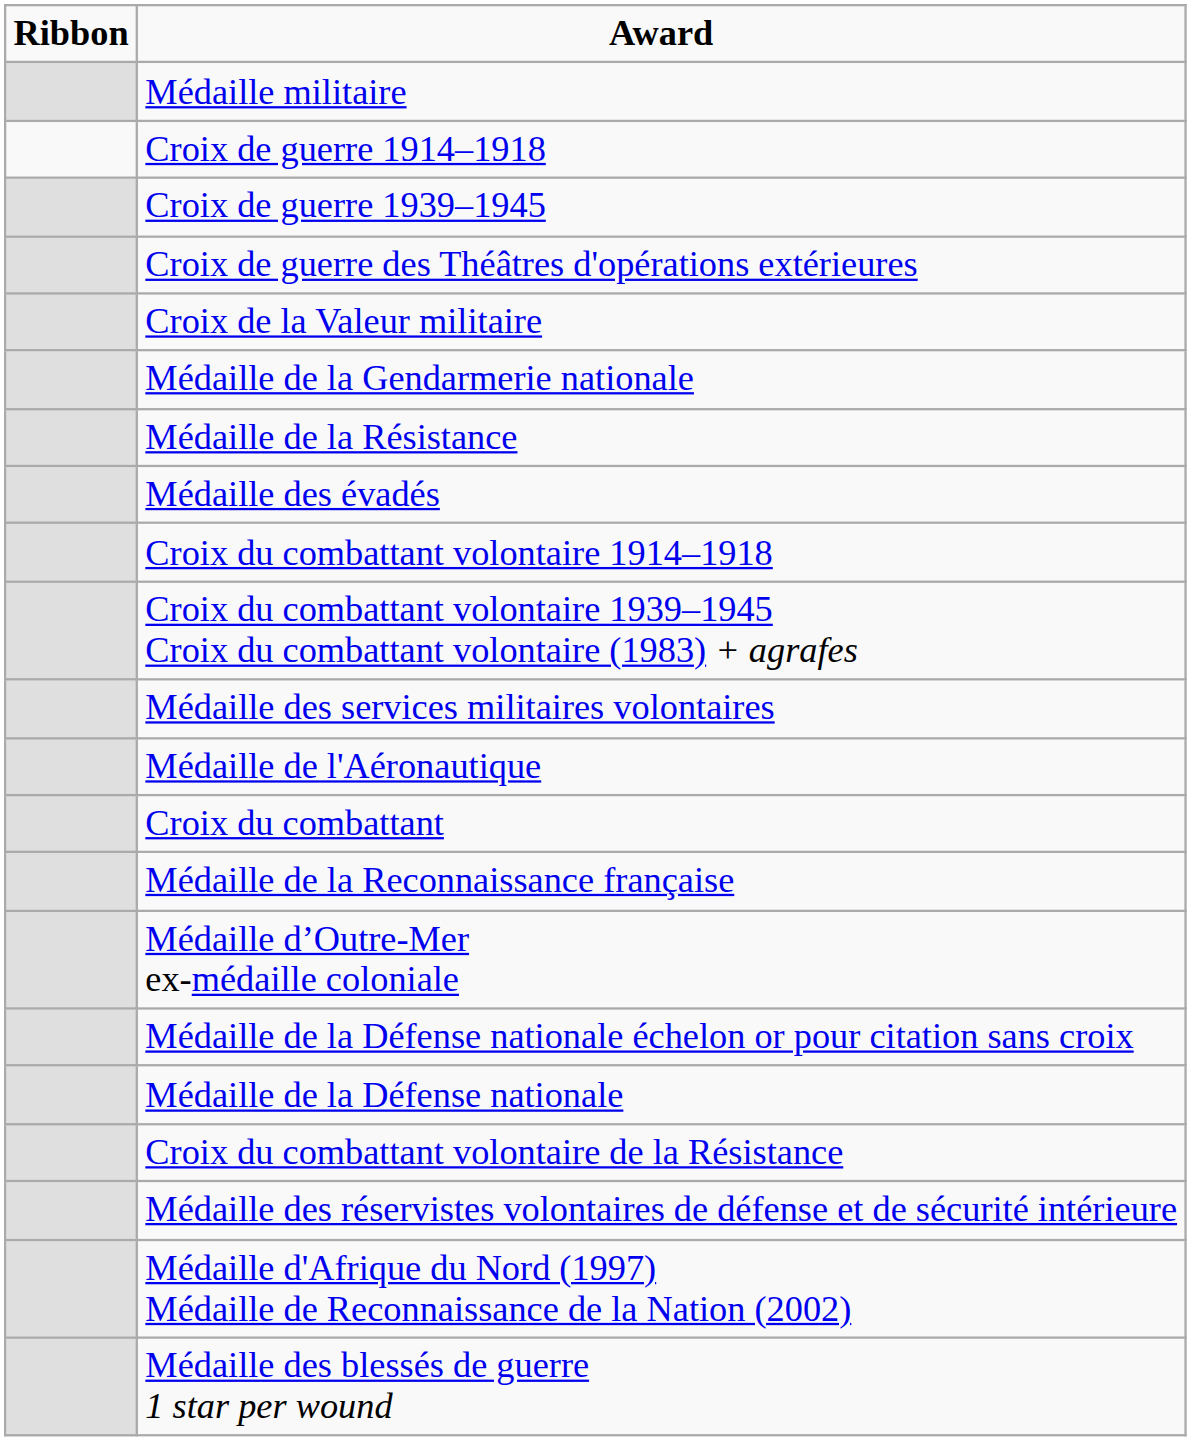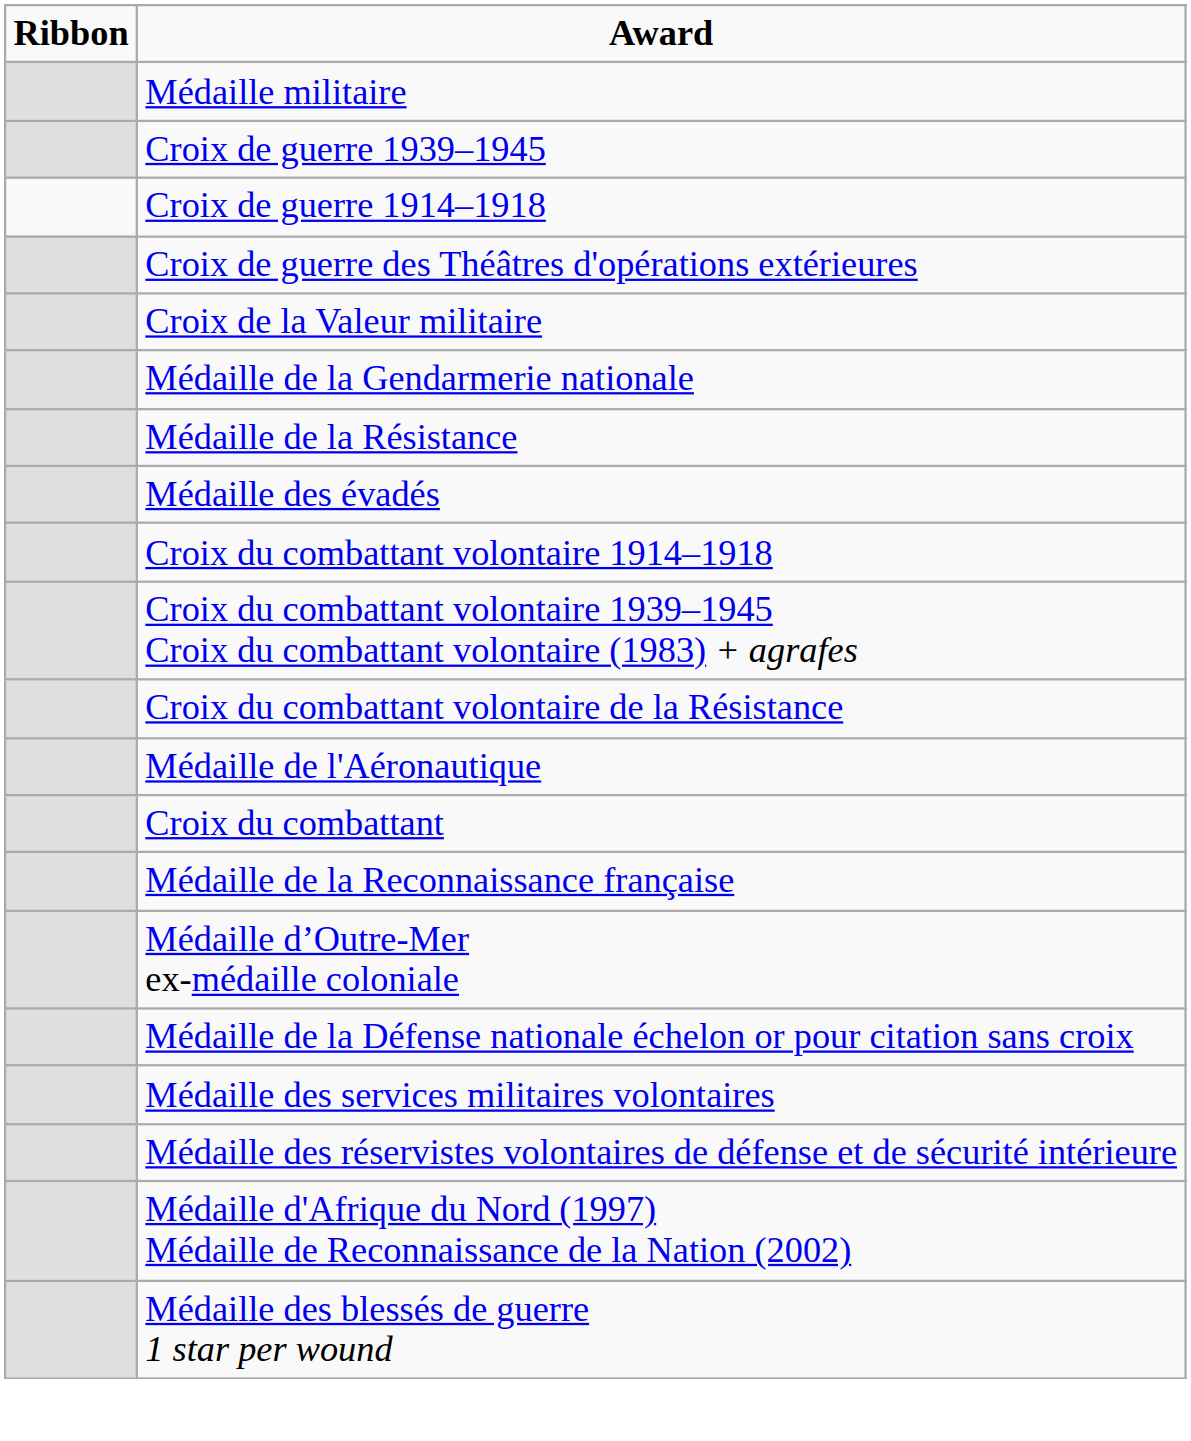rows swapped: Croix de guerre 1914–1918 <-> Croix de guerre 1939–1945
rows swapped: Croix du combattant volontaire de la Résistance <-> Médaille des services militaires volontaires
- row: Médaille de la Défense nationale
